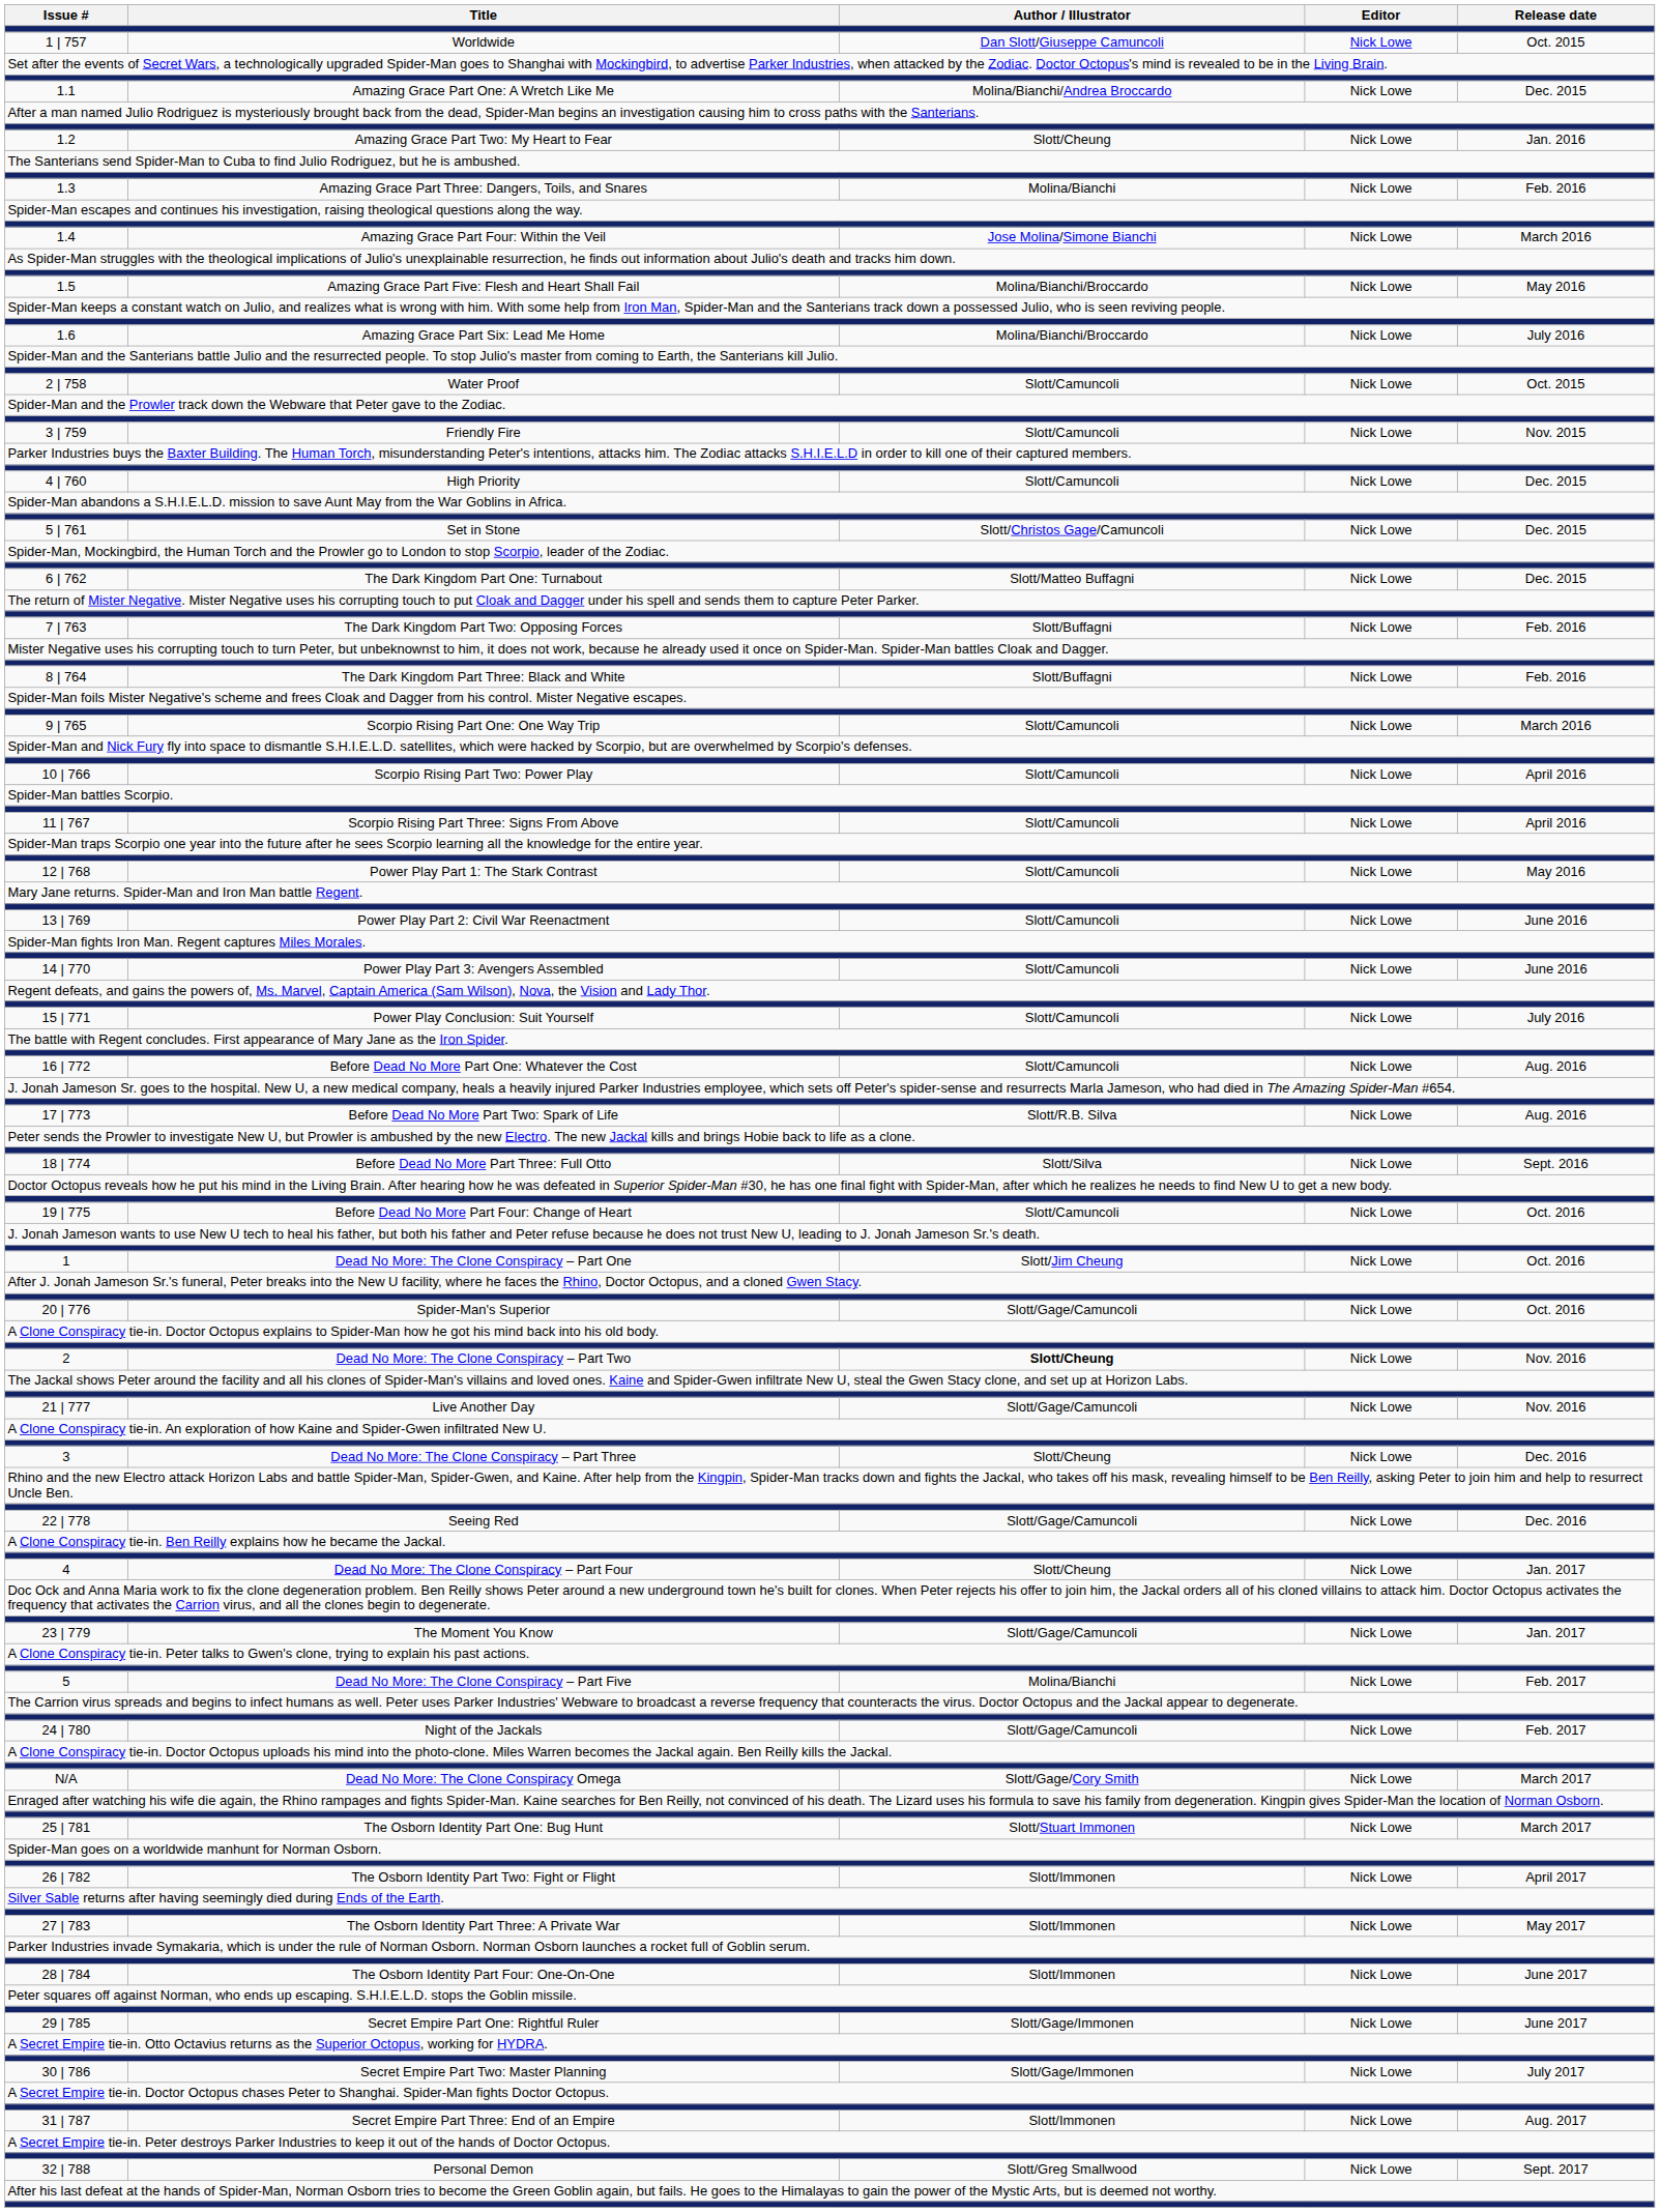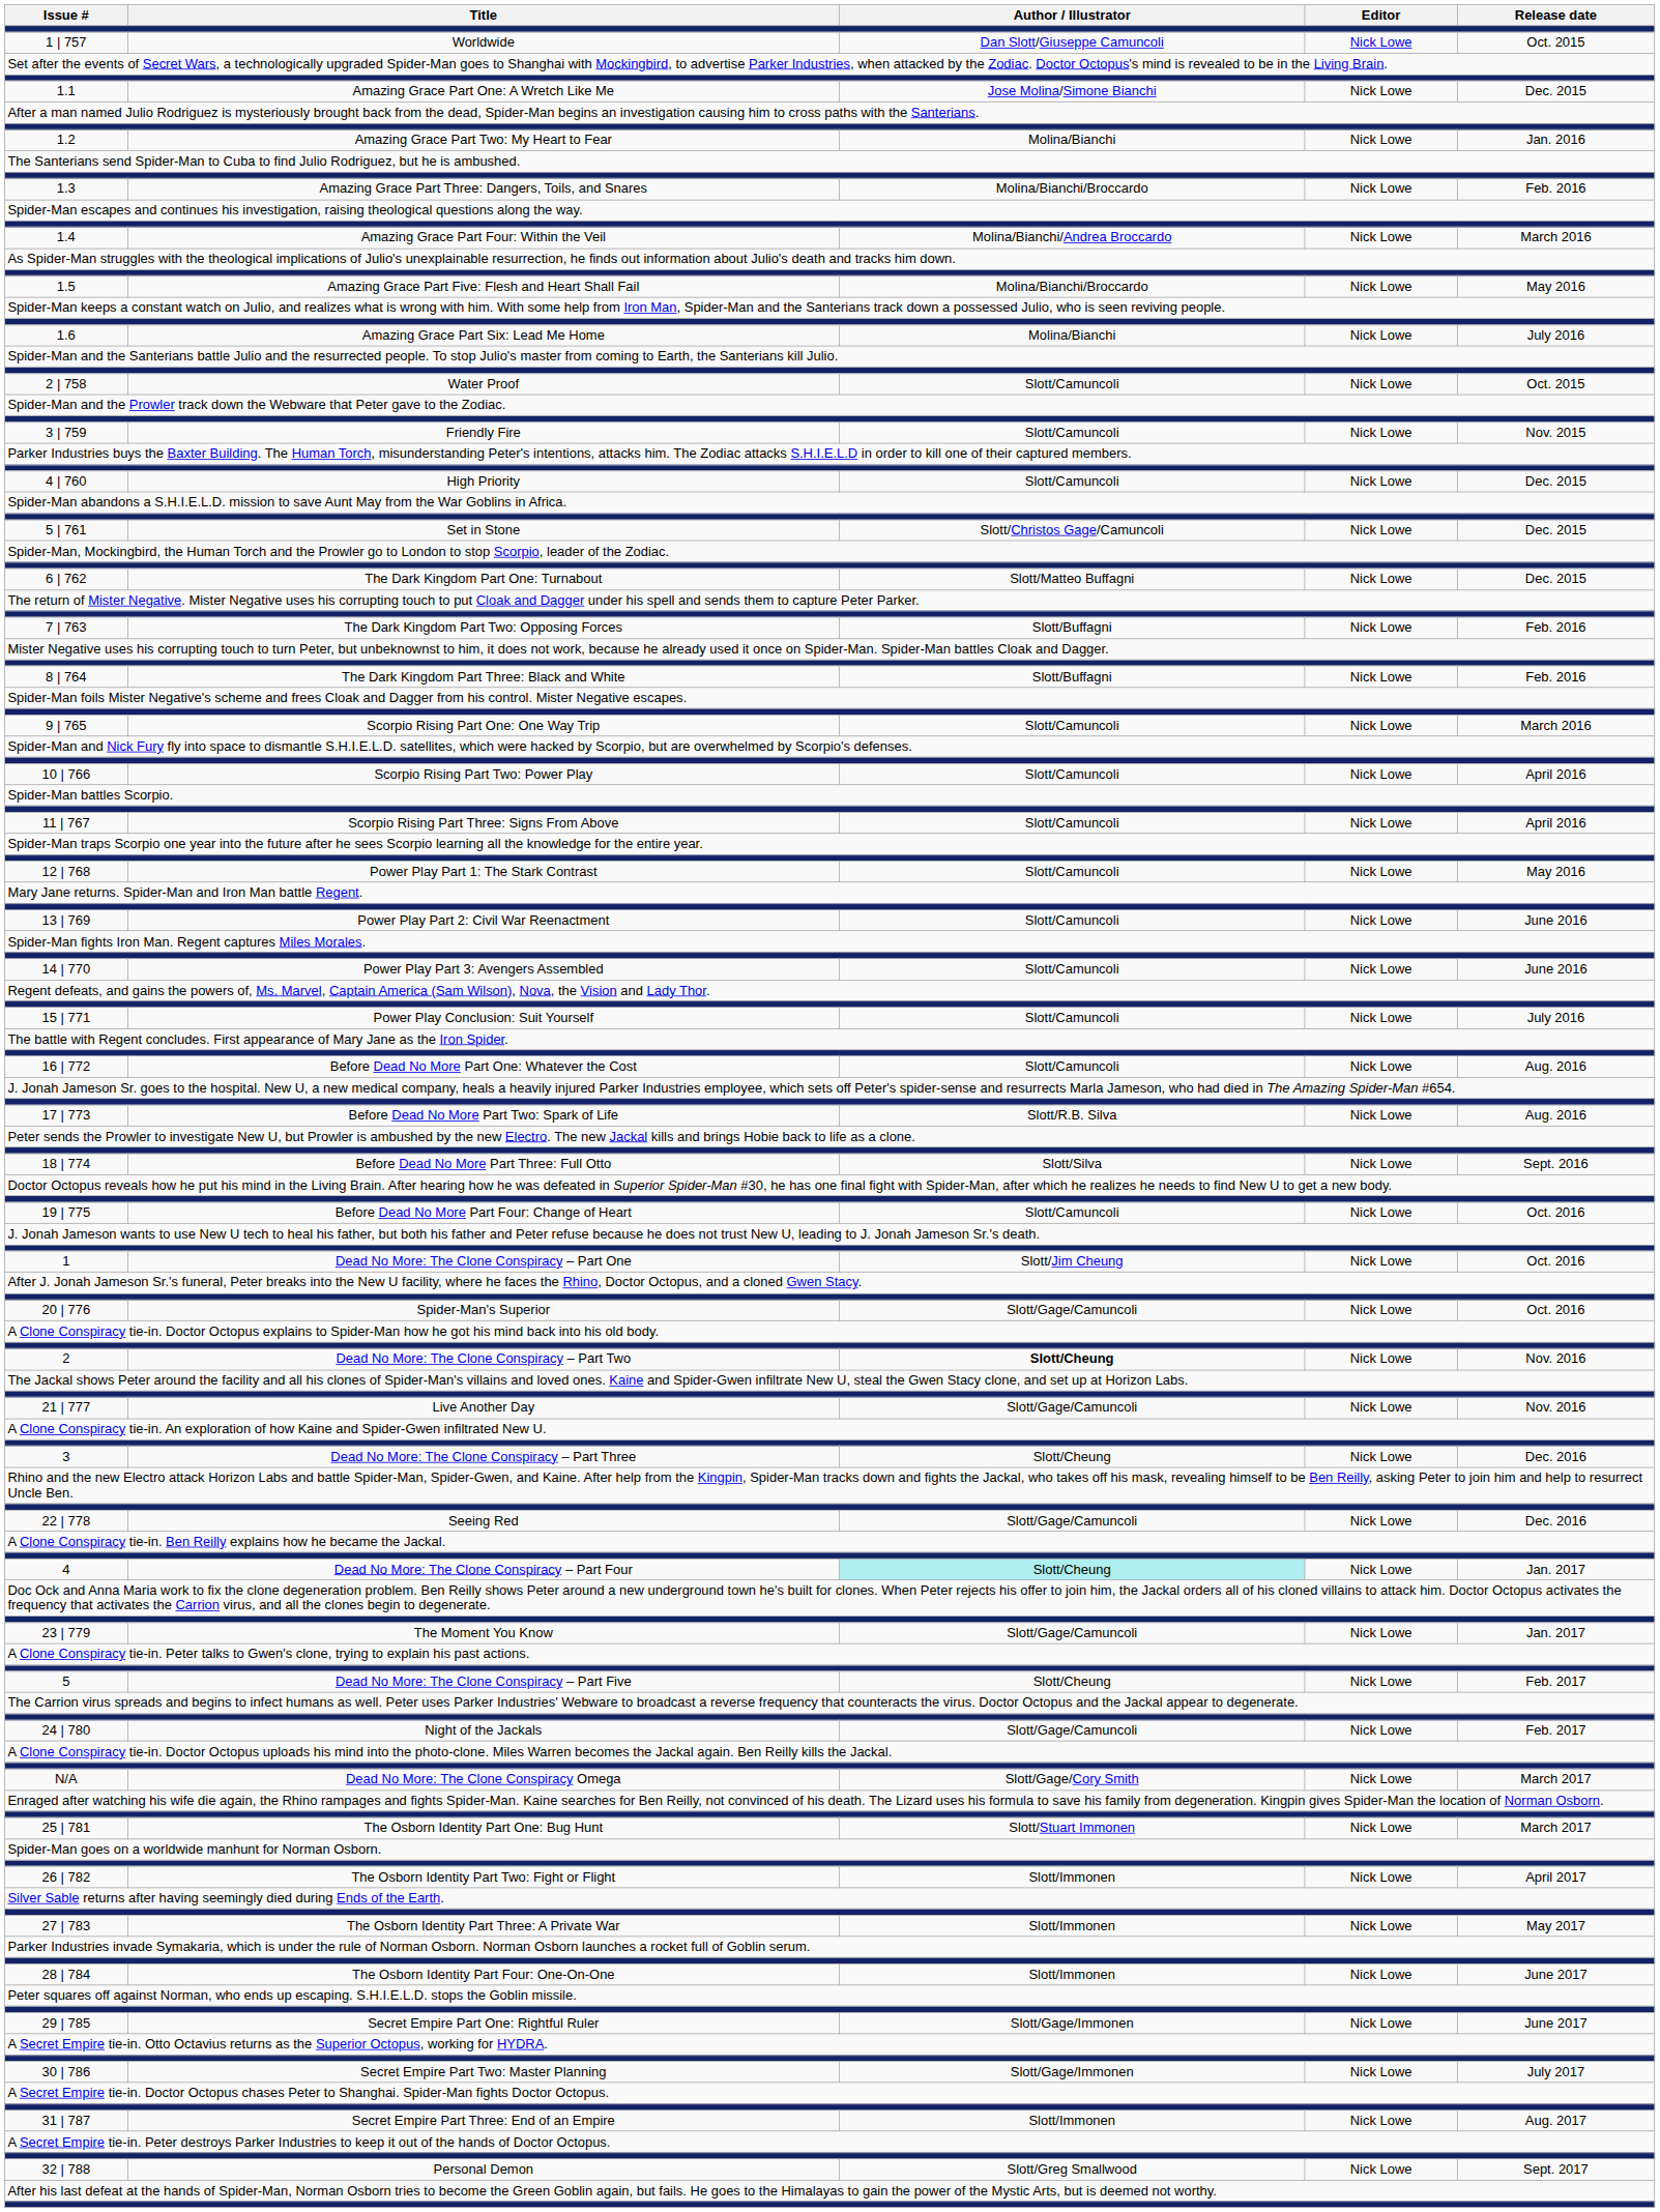1.1 | Author / Illustrator: Molina/Bianchi/Andrea Broccardo -> Jose Molina/Simone Bianchi
1.2 | Author / Illustrator: Slott/Cheung -> Molina/Bianchi
1.3 | Author / Illustrator: Molina/Bianchi -> Molina/Bianchi/Broccardo
1.4 | Author / Illustrator: Jose Molina/Simone Bianchi -> Molina/Bianchi/Andrea Broccardo
1.6 | Author / Illustrator: Molina/Bianchi/Broccardo -> Molina/Bianchi
4 | Author / Illustrator: no background -> paleturquoise background
5 | Author / Illustrator: Molina/Bianchi -> Slott/Cheung
